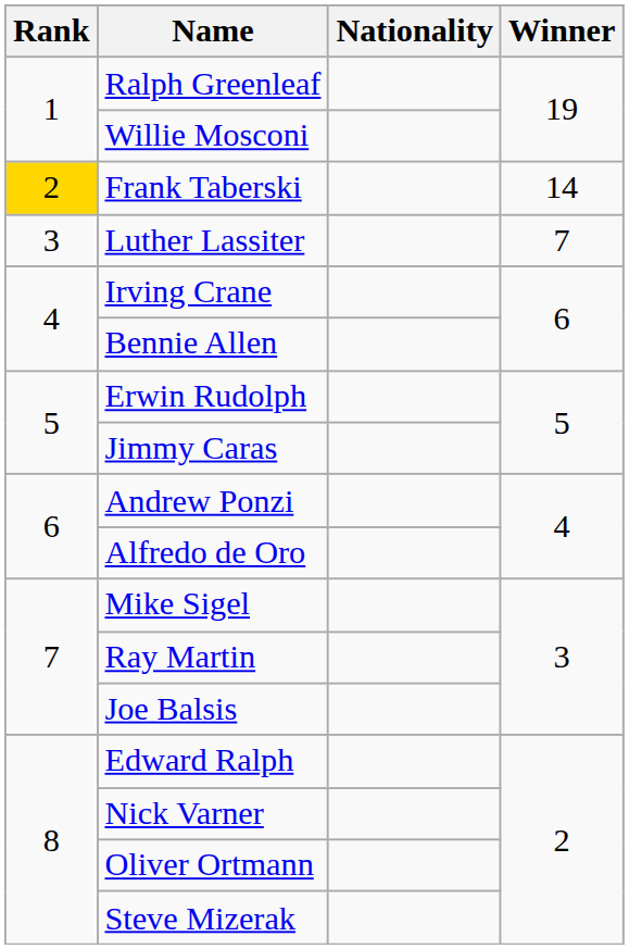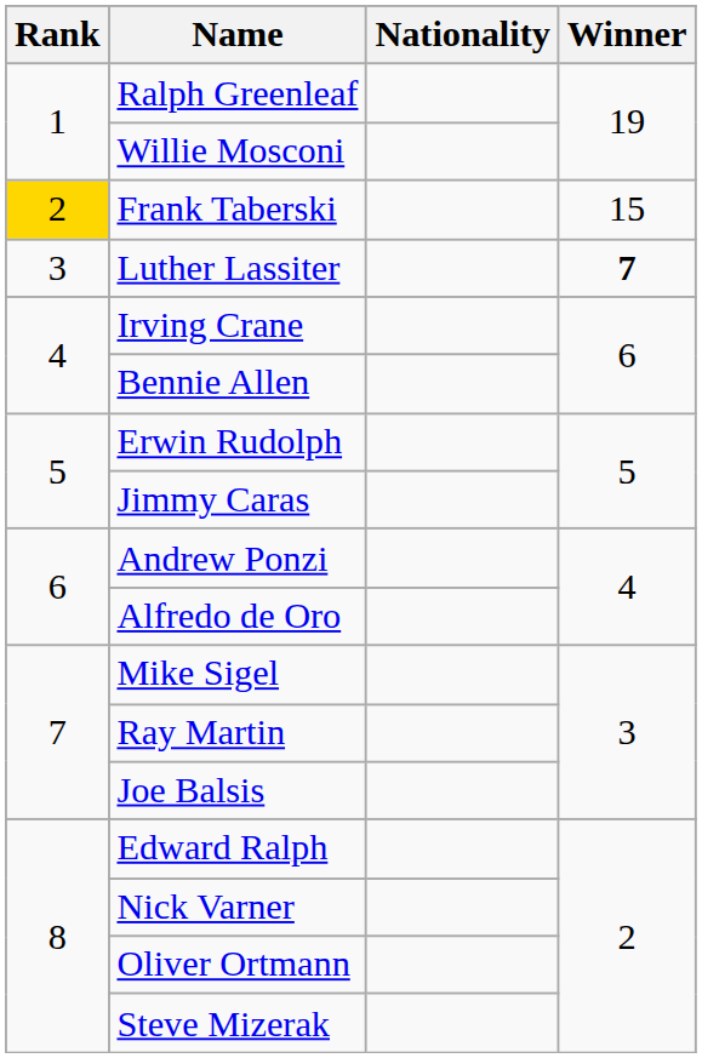Frank Taberski | Winner: 14 -> 15
Luther Lassiter | Winner: normal -> bold
